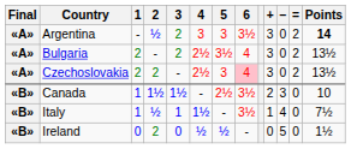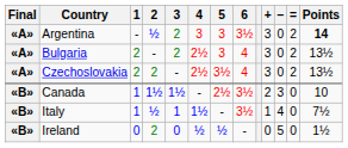Bulgaria | 5: 3½ -> 3
Czechoslovakia | 5: 3 -> 3½
Czechoslovakia | 6: pink background -> no background
